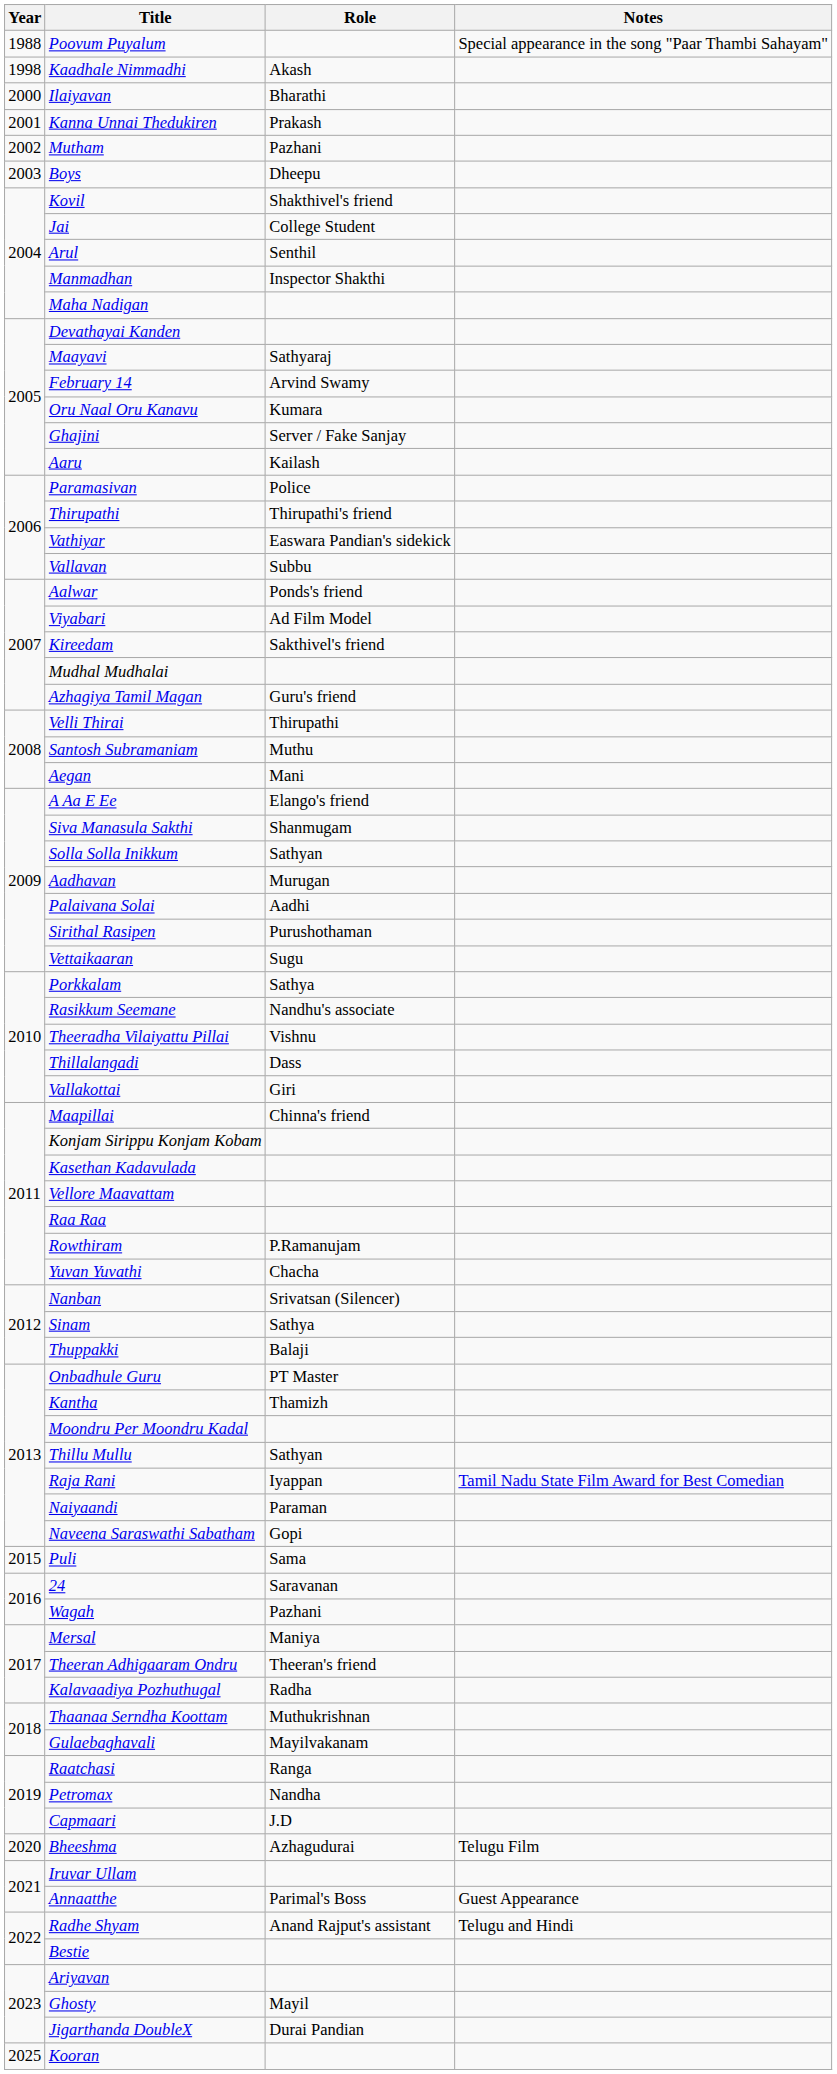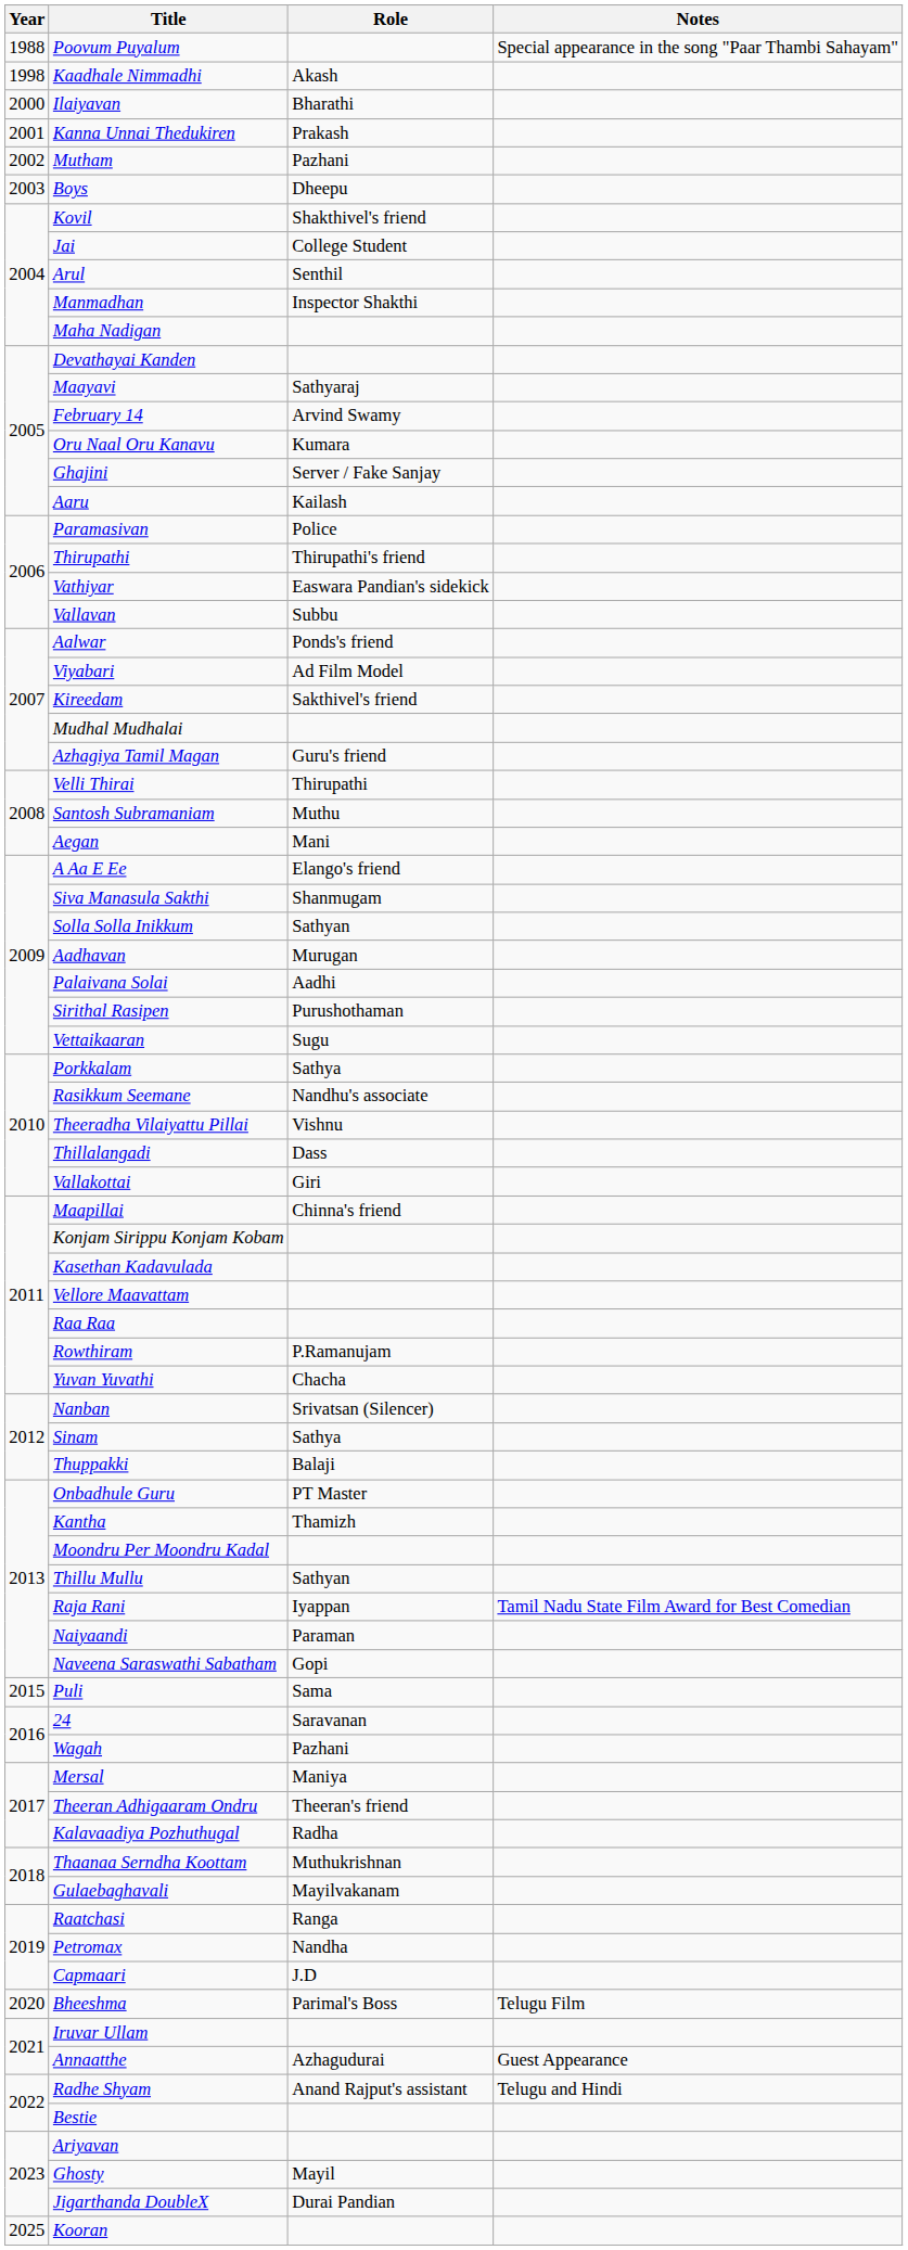Bheeshma | Role: Azhagudurai -> Parimal's Boss
Annaatthe | Role: Parimal's Boss -> Azhagudurai
